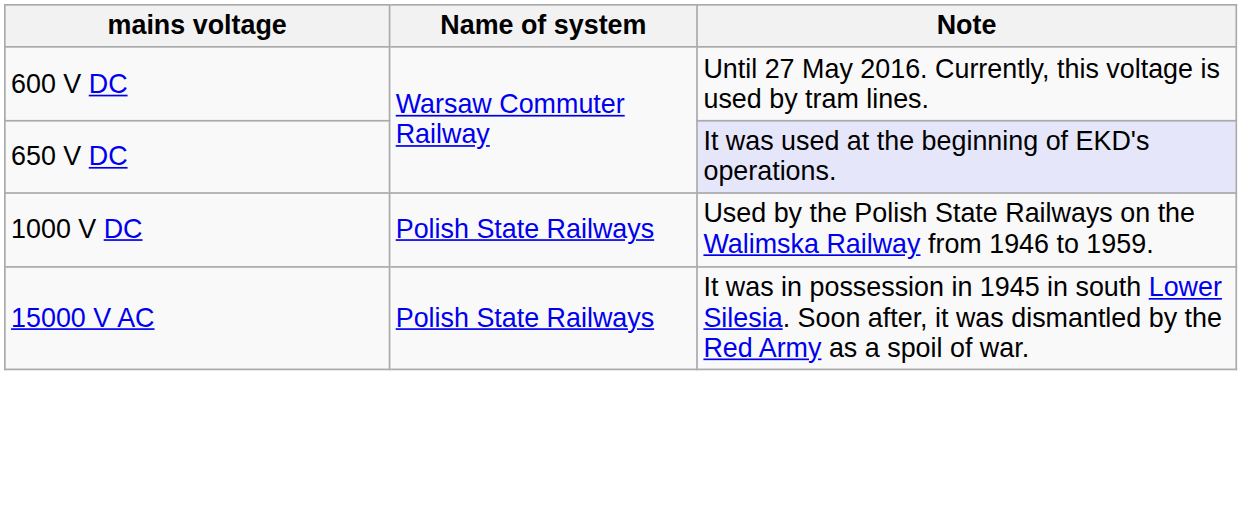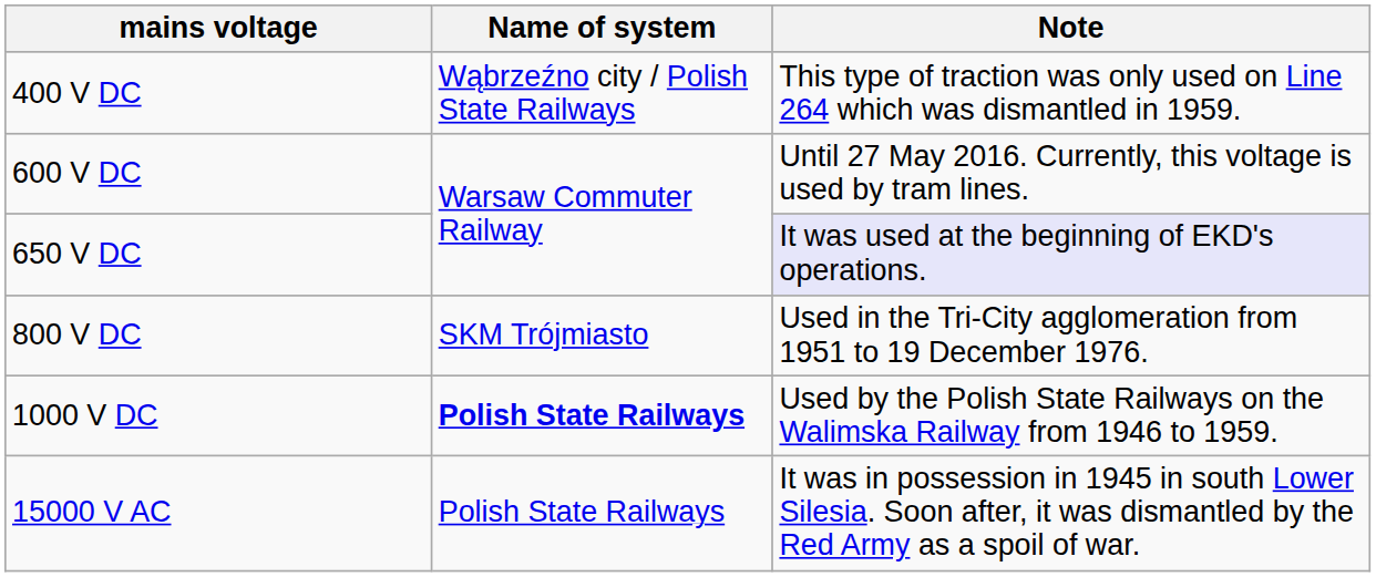+ row: 400 V DC | Wąbrzeźno city / Polish State Railways | This type of traction was only used on Line 264 which was dismantled in 1959.
+ row: 800 V DC | SKM Trójmiasto | Used in the Tri-City agglomeration from 1951 to 19 December 1976.
1000 V DC | Name of system: normal -> bold
